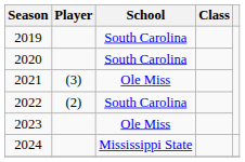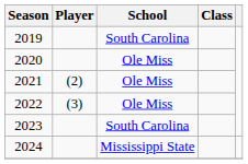2020 | School: South Carolina -> Ole Miss
2021 | Player: (3) -> (2)
2022 | Player: (2) -> (3)
2022 | School: South Carolina -> Ole Miss
2023 | School: Ole Miss -> South Carolina
